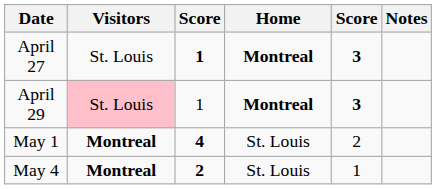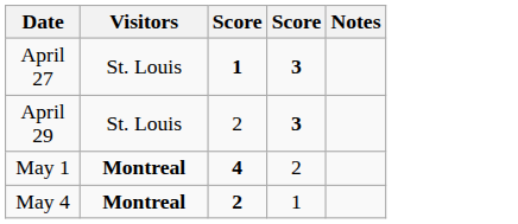- column: Home | Montreal | Montreal | St. Louis | St. Louis
April 29 | Visitors: pink background -> no background
April 29 | column 3: 1 -> 2
